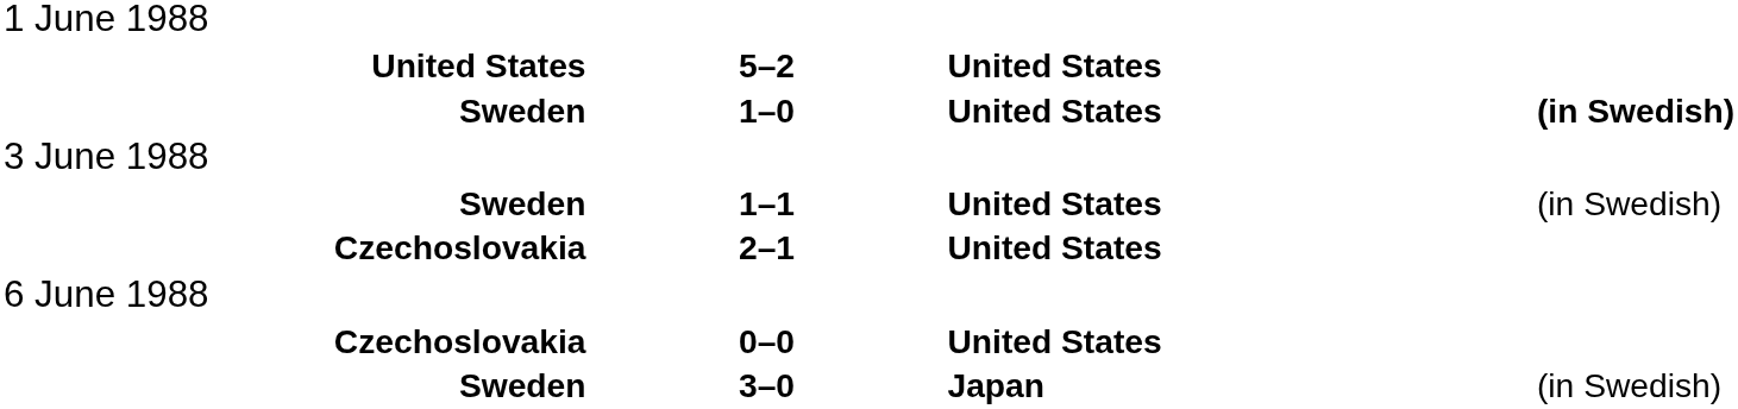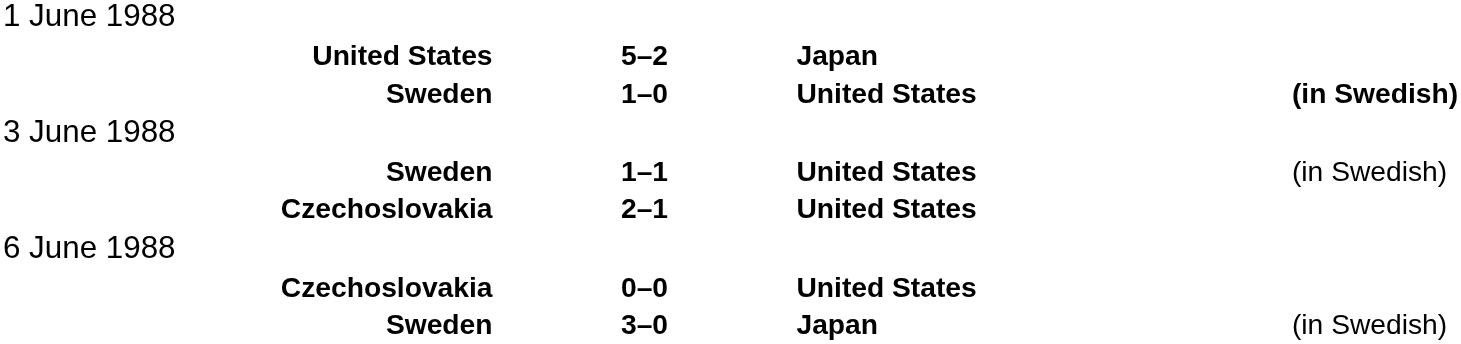5–2 | column 3: United States -> Japan
